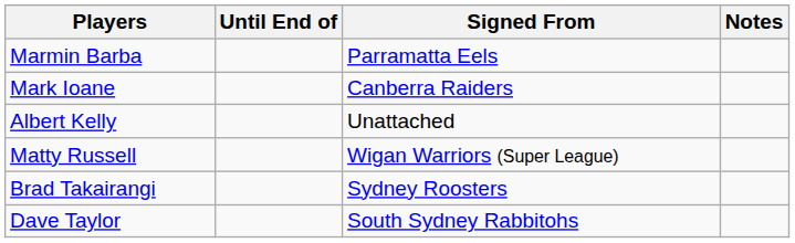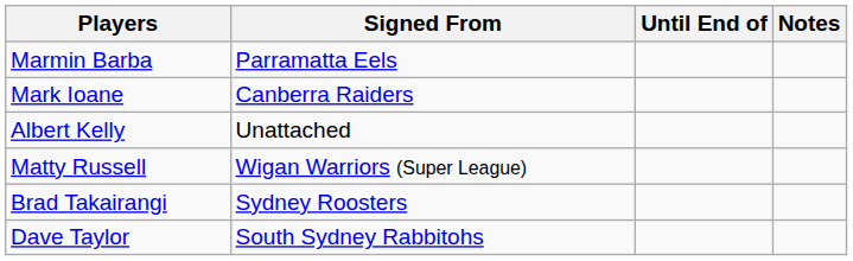columns swapped: Signed From <-> Until End of
